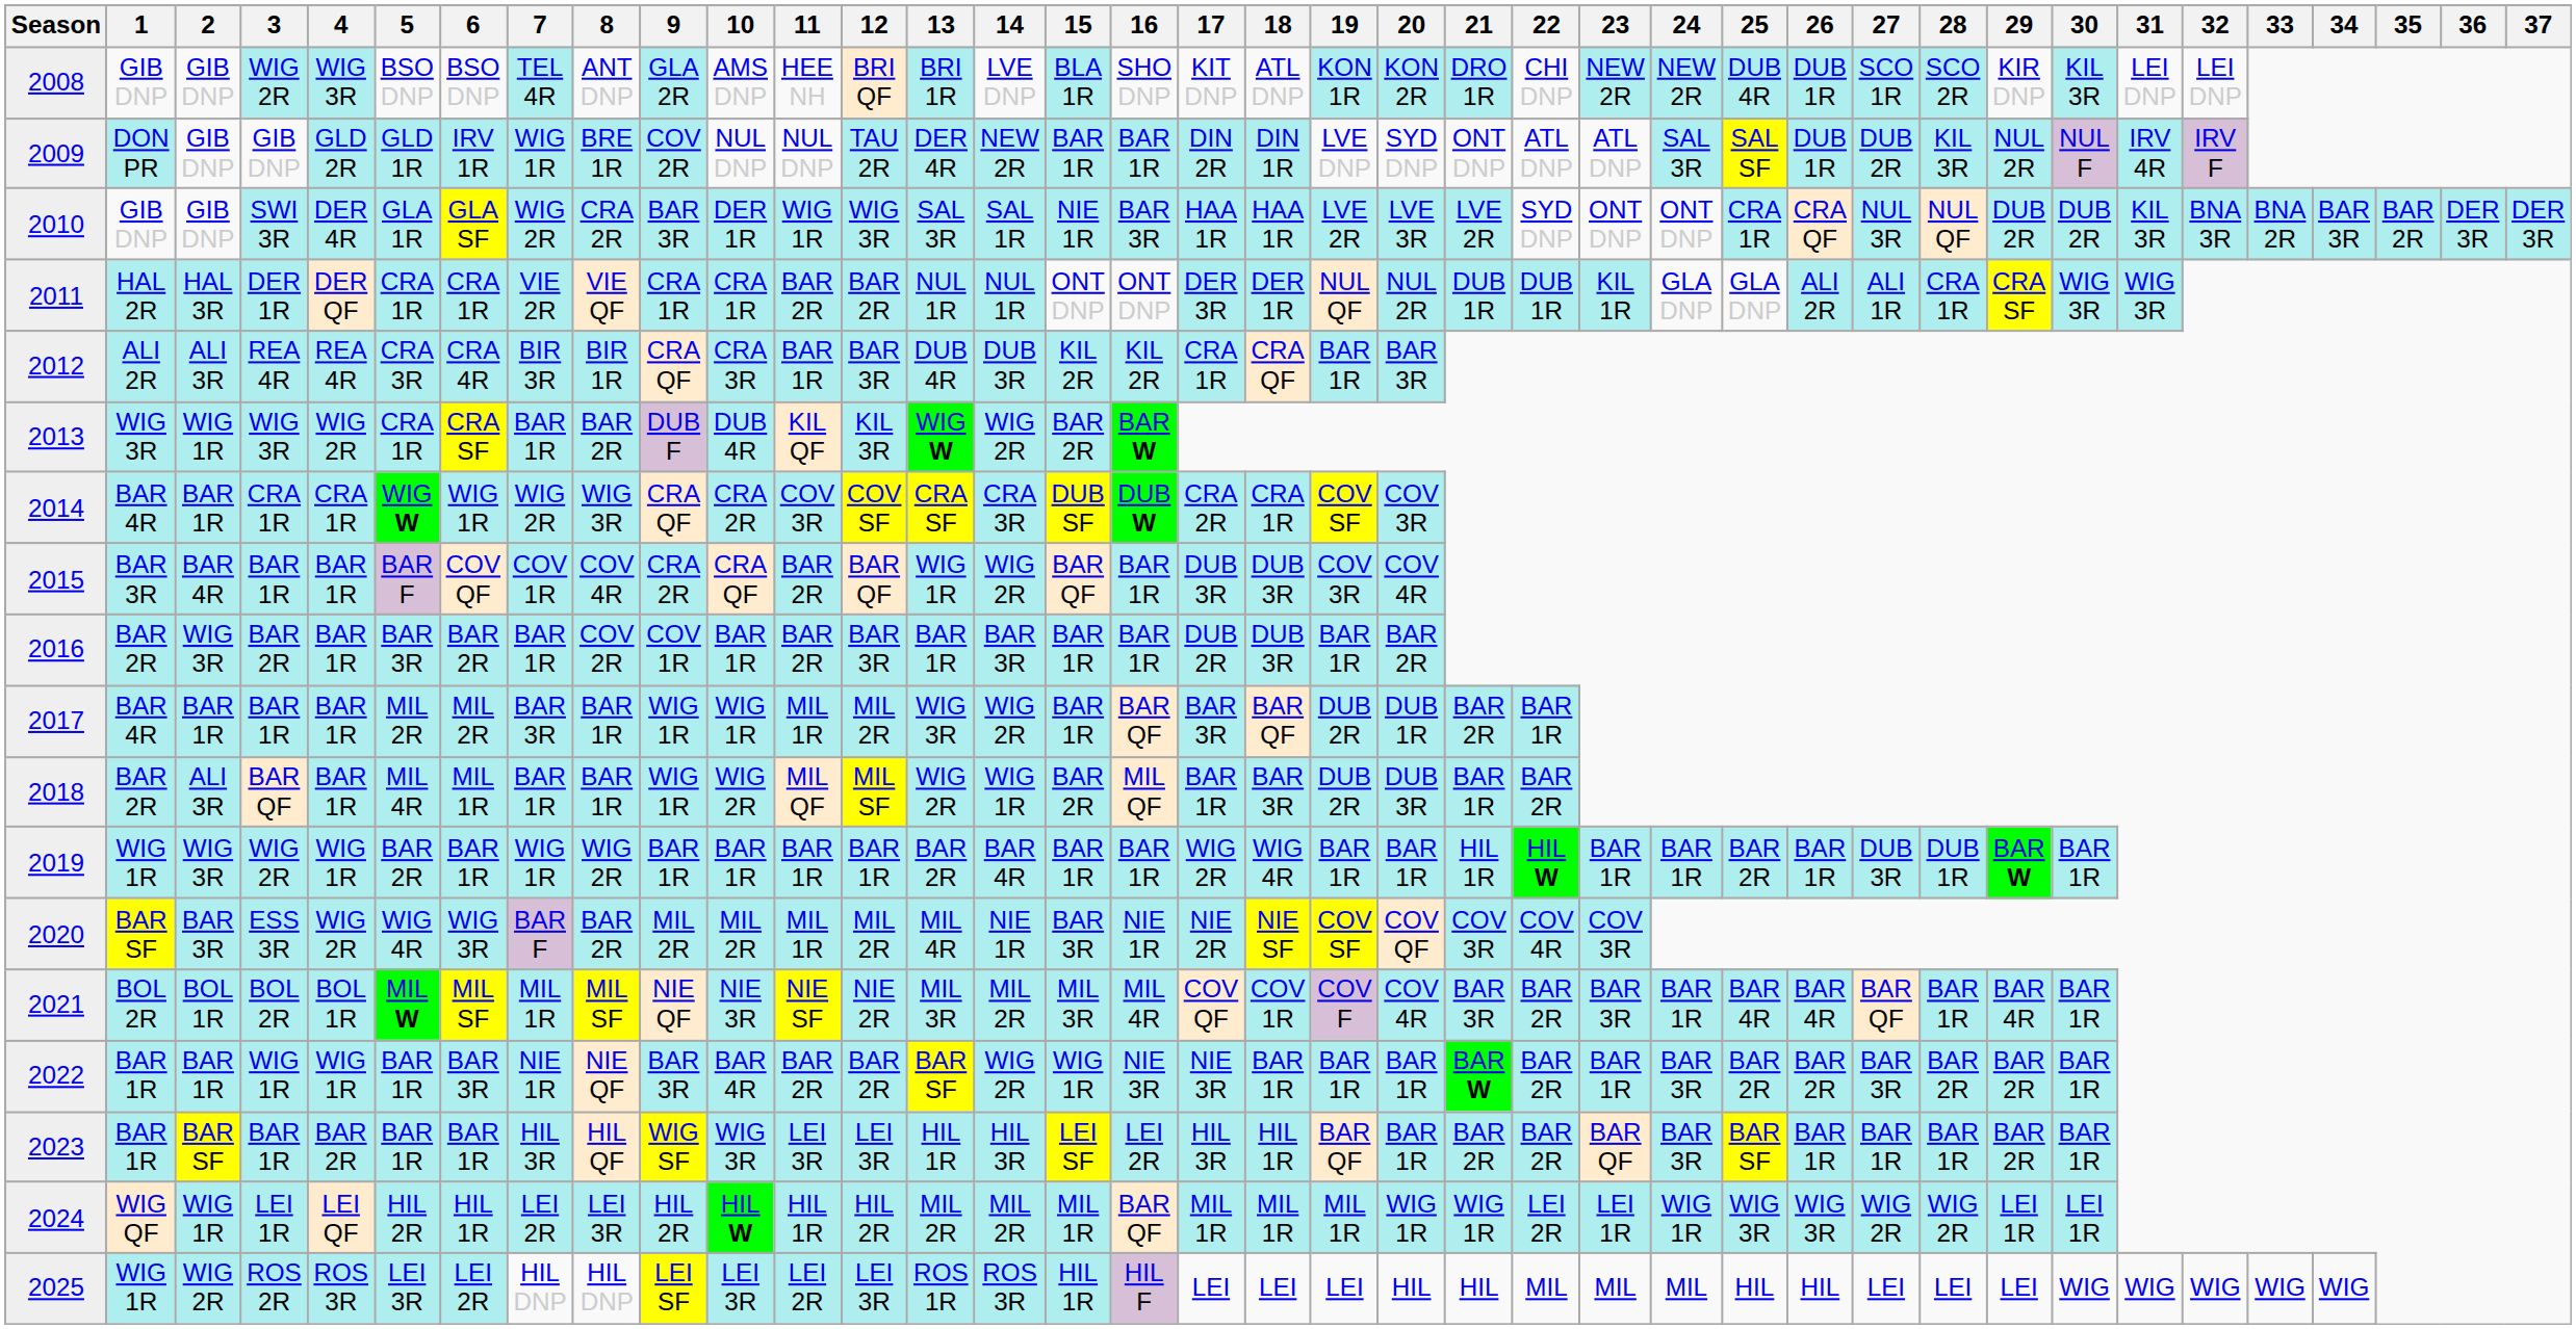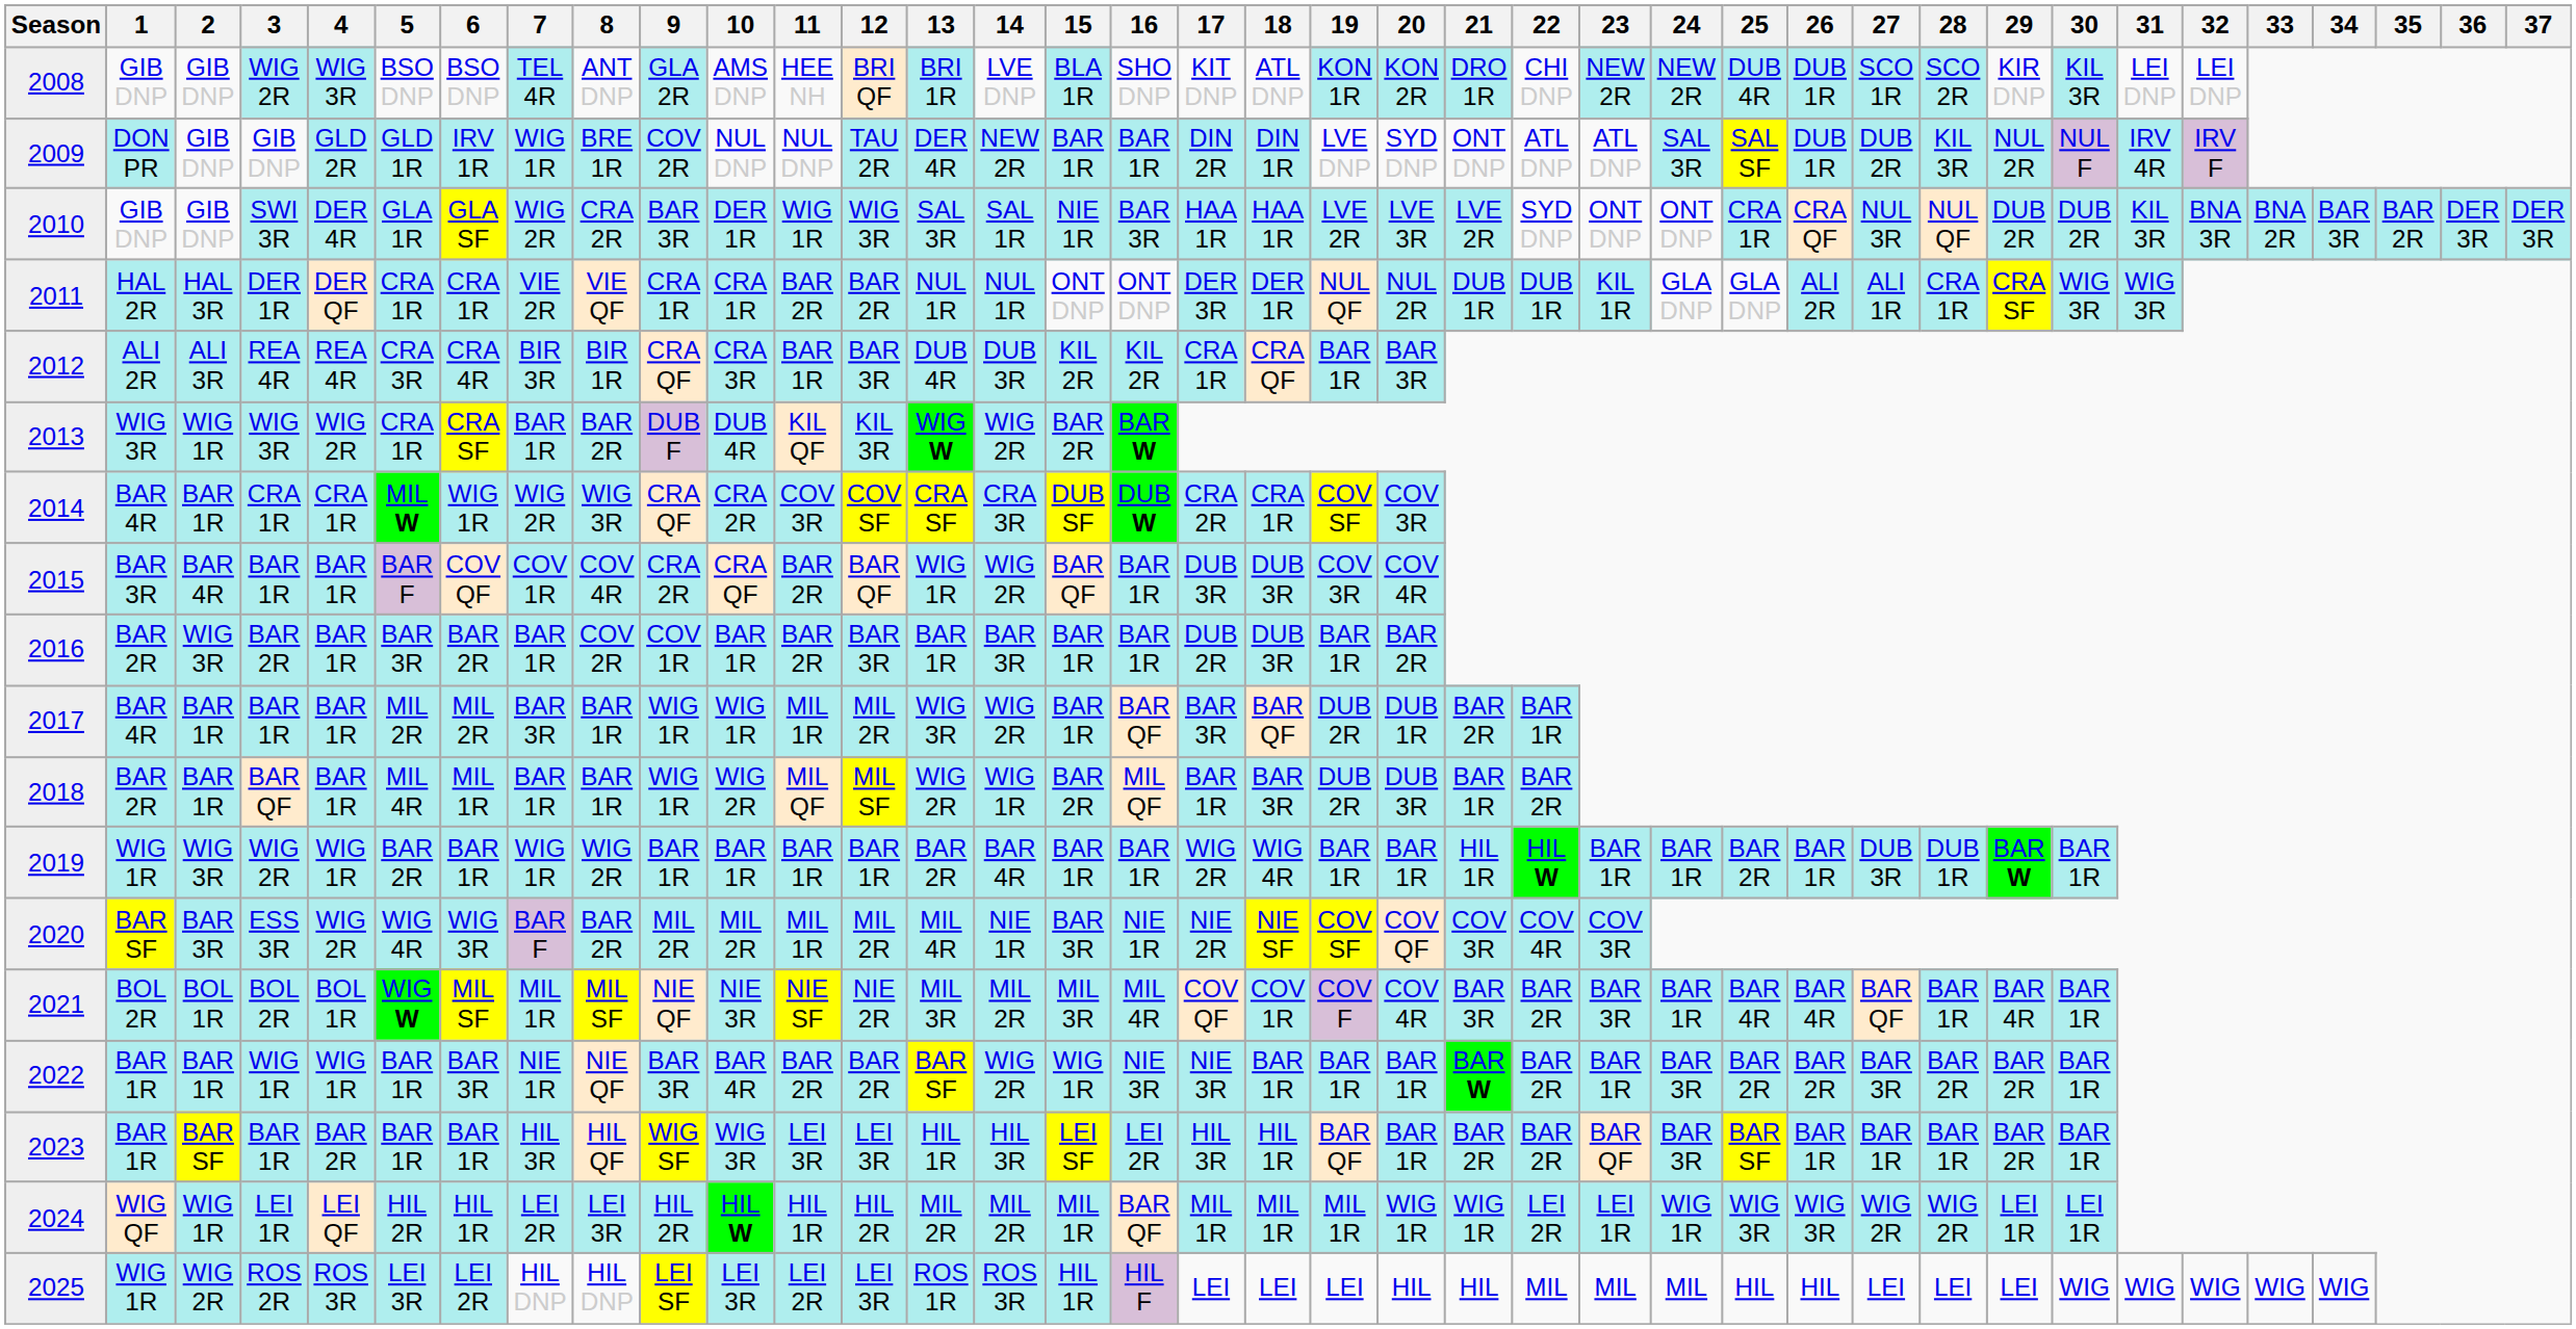2014 | 5: WIG W -> MIL W
2018 | 2: ALI 3R -> BAR 1R
2021 | 5: MIL W -> WIG W
